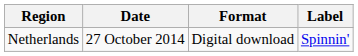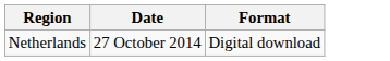- column: Label | Spinnin'
